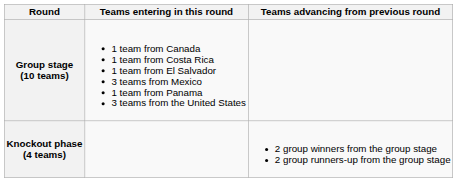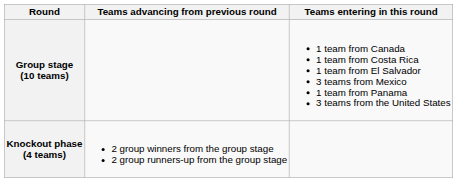columns swapped: Teams entering in this round <-> Teams advancing from previous round
